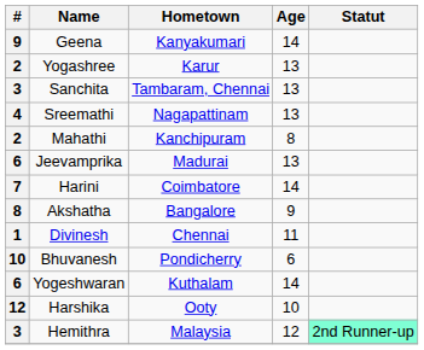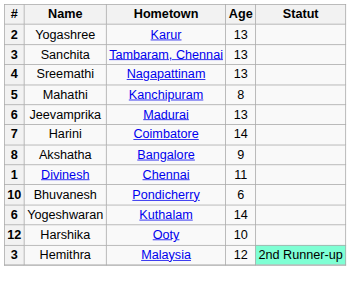- row: 9 | Geena | Kanyakumari | 14
Mahathi | #: 2 -> 5
